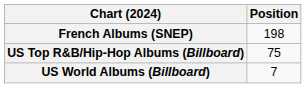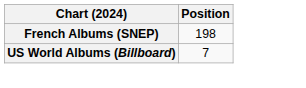- row: US Top R&B/Hip-Hop Albums (Billboard) | 75
